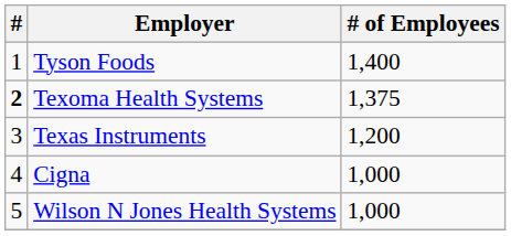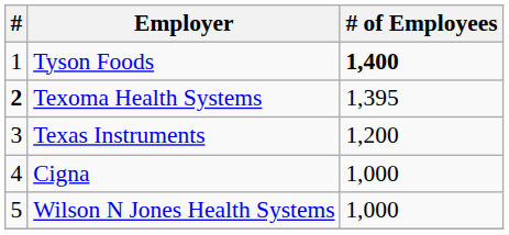Tyson Foods | # of Employees: normal -> bold
Texoma Health Systems | # of Employees: 1,375 -> 1,395
